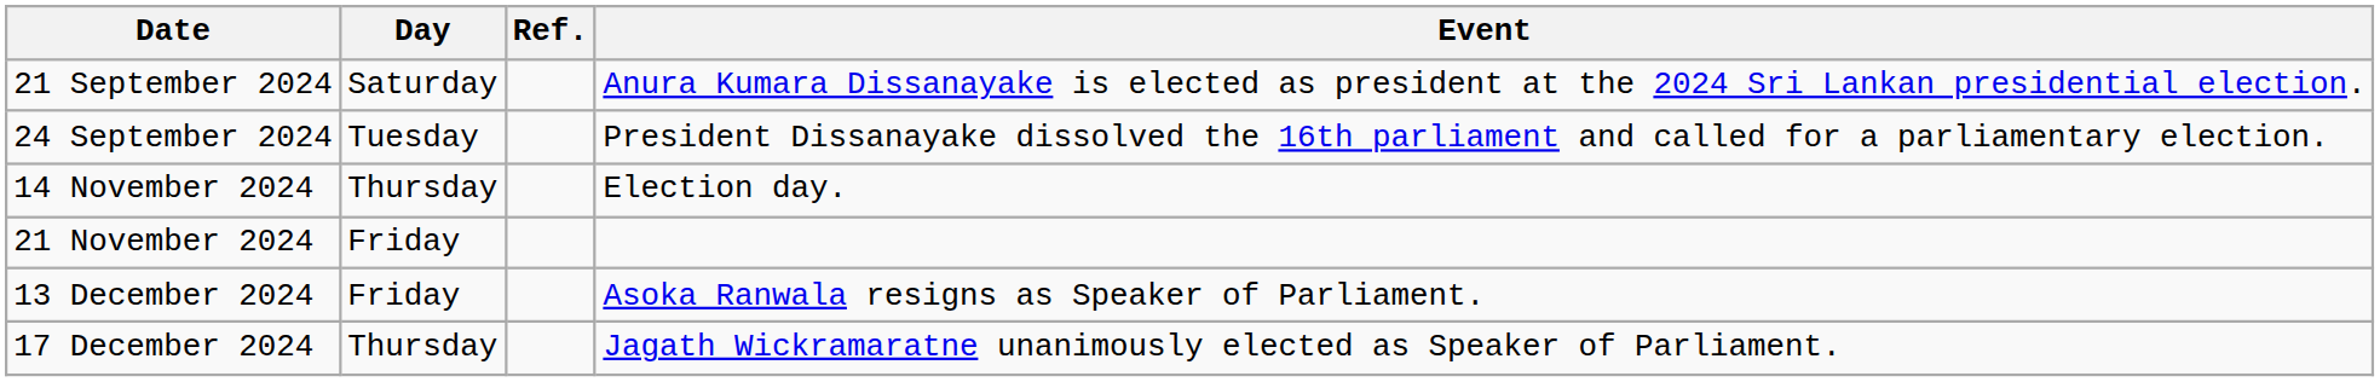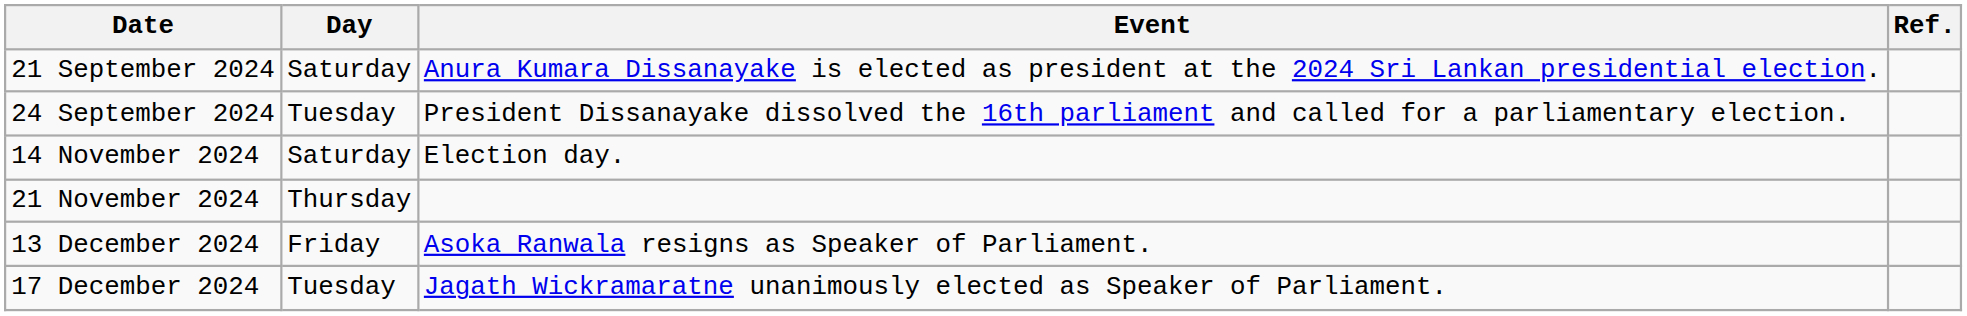columns swapped: Event <-> Ref.
14 November 2024 | Day: Thursday -> Saturday
21 November 2024 | Day: Friday -> Thursday
17 December 2024 | Day: Thursday -> Tuesday
